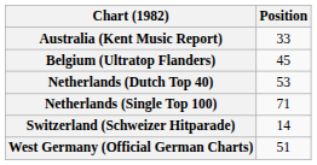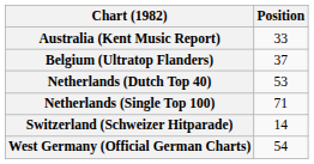Belgium (Ultratop Flanders) | Position: 45 -> 37
West Germany (Official German Charts) | Position: 51 -> 54
